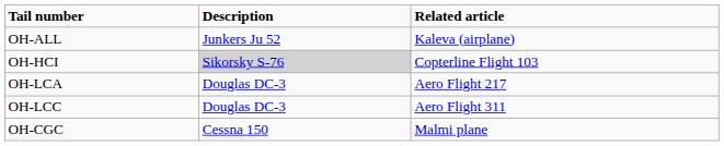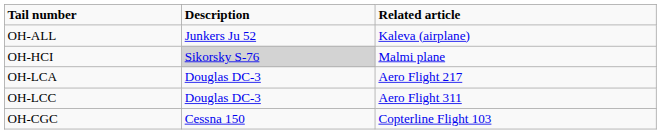OH-HCI | Related article: Copterline Flight 103 -> Malmi plane
OH-CGC | Related article: Malmi plane -> Copterline Flight 103
